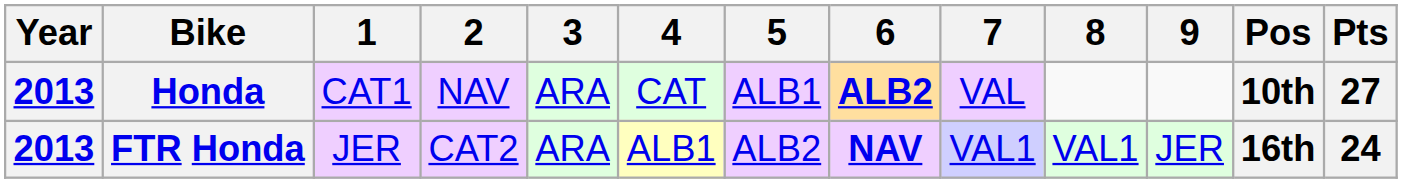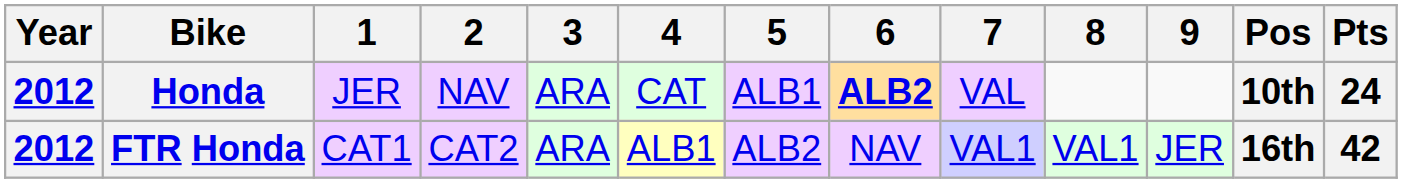Honda | Year: 2013 -> 2012
Honda | 1: CAT1 -> JER
Honda | Pts: 27 -> 24
FTR Honda | Year: 2013 -> 2012
FTR Honda | 1: JER -> CAT1
FTR Honda | 6: bold -> normal
FTR Honda | Pts: 24 -> 42
